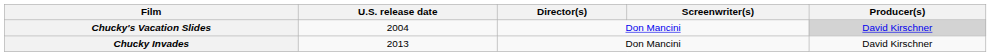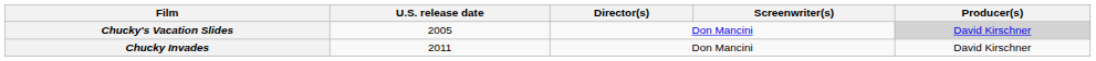Chucky's Vacation Slides | U.S. release date: 2004 -> 2005
Chucky Invades | U.S. release date: 2013 -> 2011
